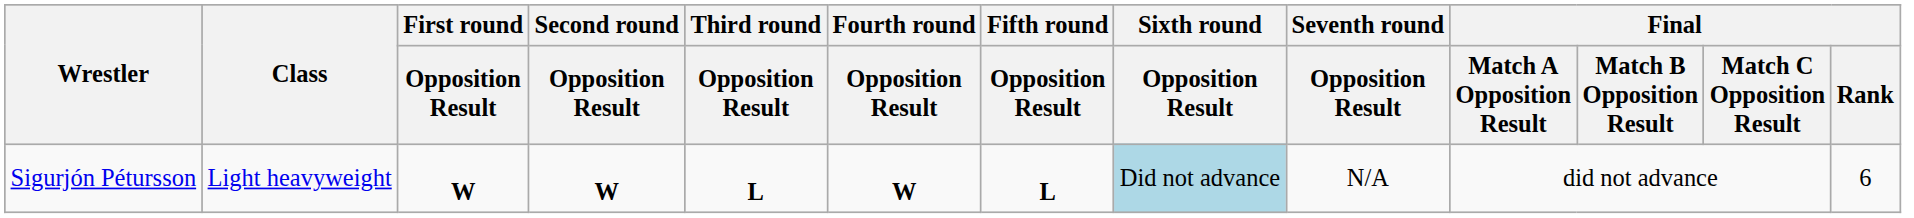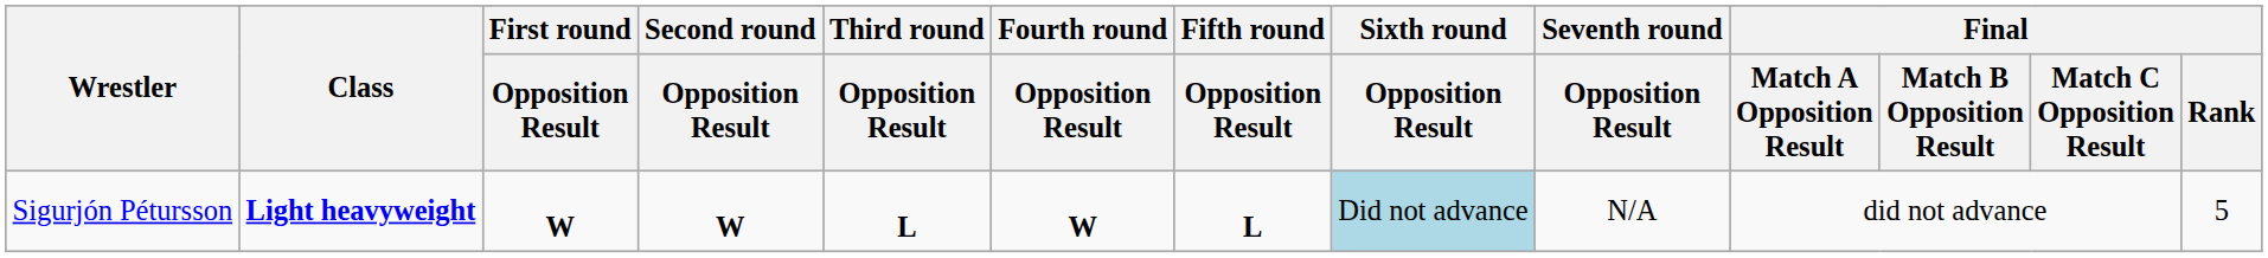Sigurjón Pétursson | Class: normal -> bold
Sigurjón Pétursson | Final / Rank: 6 -> 5
